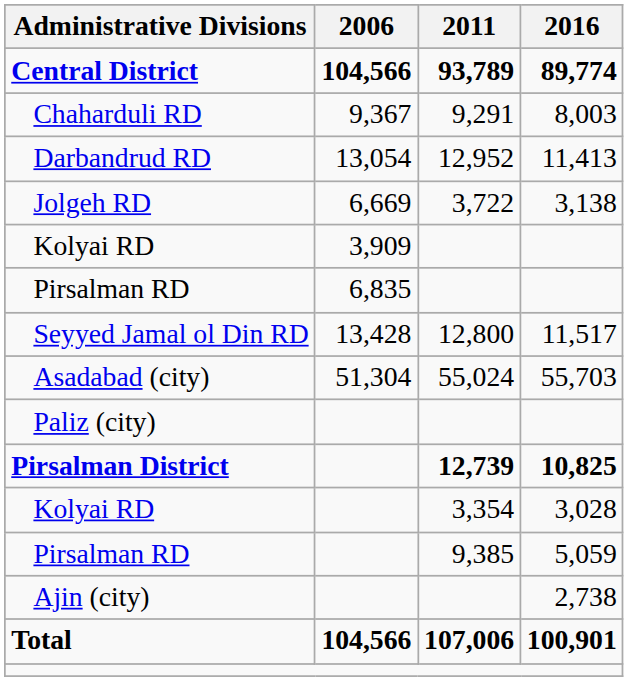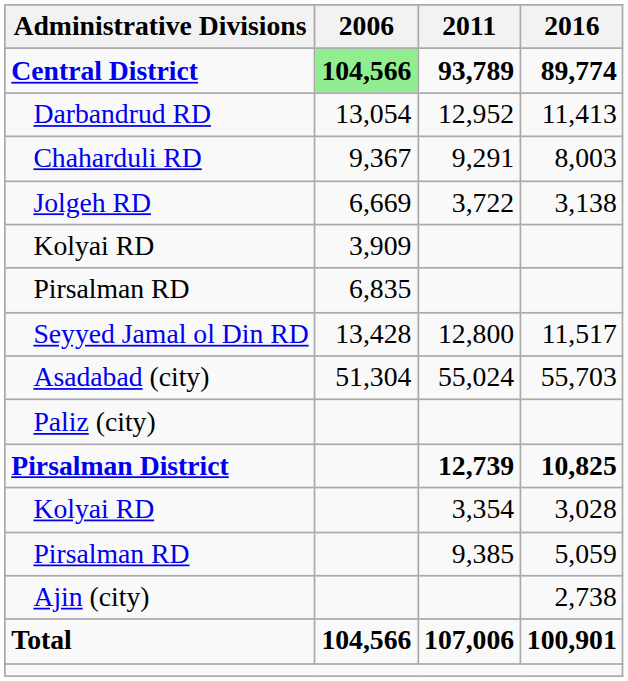Central District | 2006: no background -> lightgreen background
rows swapped: Chaharduli RD <-> Darbandrud RD
